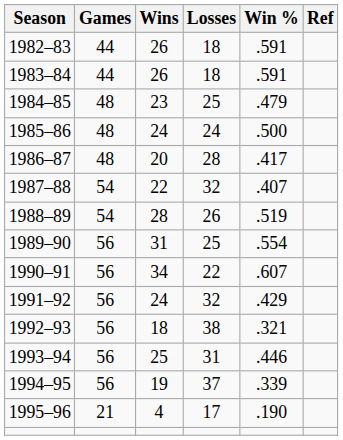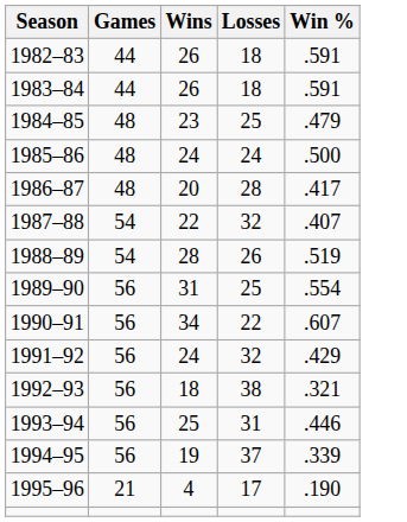- column: Ref
